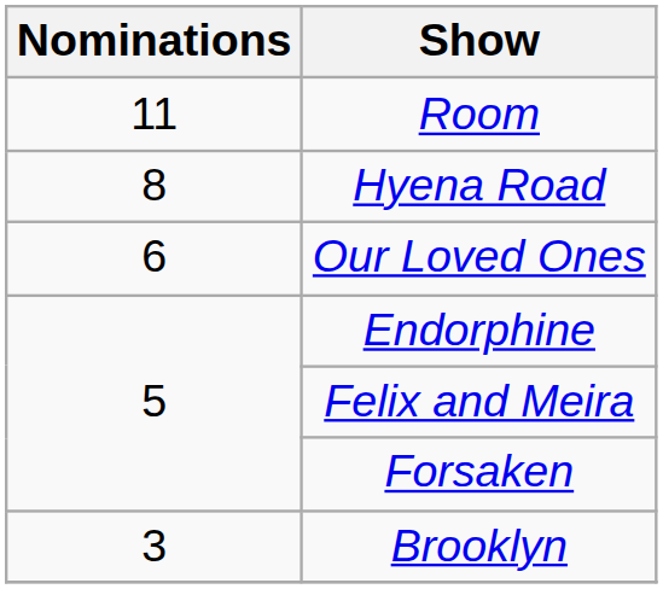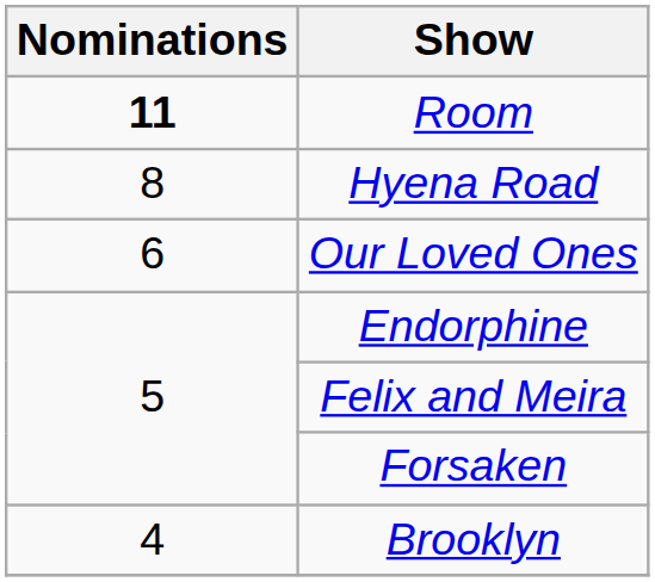Room | Nominations: normal -> bold
Brooklyn | Nominations: 3 -> 4
